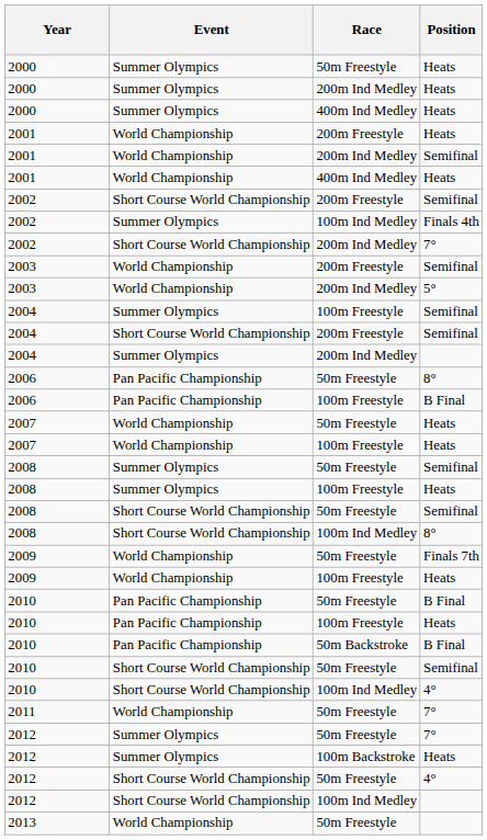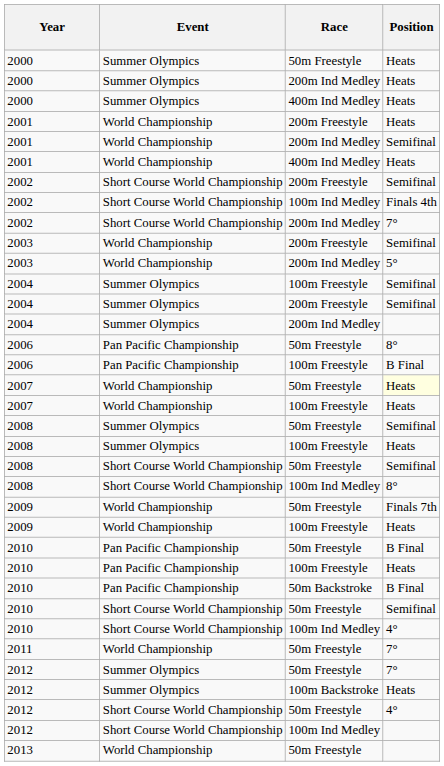2002 / 100m Ind Medley | Event: Summer Olympics -> Short Course World Championship
2004 / 200m Freestyle | Event: Short Course World Championship -> Summer Olympics
2007 / 50m Freestyle | Position: no background -> lightyellow background
